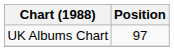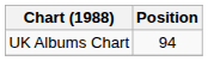UK Albums Chart | Position: 97 -> 94
